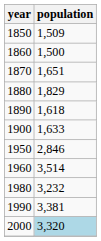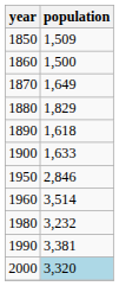1870 | population: 1,651 -> 1,649
